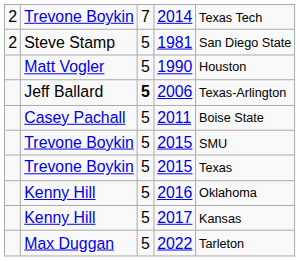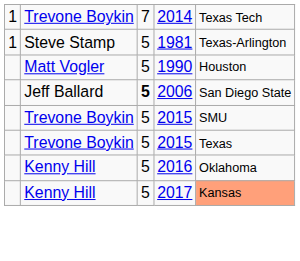2014 | column 1: 2 -> 1
1981 | column 1: 2 -> 1
1981 | column 5: San Diego State -> Texas-Arlington
2006 | column 5: Texas-Arlington -> San Diego State
- row: Casey Pachall | 5 | 2011 | Boise State
2017 | column 5: no background -> lightsalmon background
- row: Max Duggan | 5 | 2022 | Tarleton
